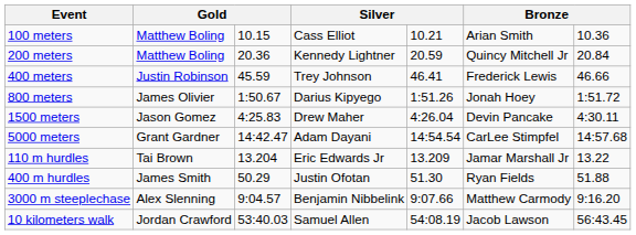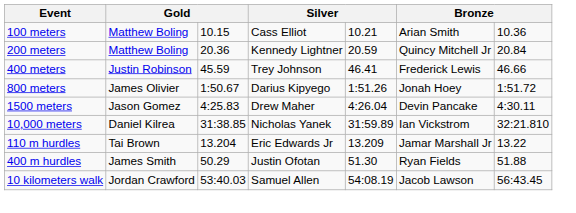- row: 5000 meters | Grant Gardner | 14:42.47 | Adam Dayani | 14:54.54 | CarLee Stimpfel | 14:57.68
+ row: 10,000 meters | Daniel Kilrea | 31:38.85 | Nicholas Yanek | 31:59.89 | Ian Vickstrom | 32:21.810
- row: 3000 m steeplechase | Alex Slenning | 9:04.57 | Benjamin Nibbelink | 9:07.66 | Matthew Carmody | 9:16.20
